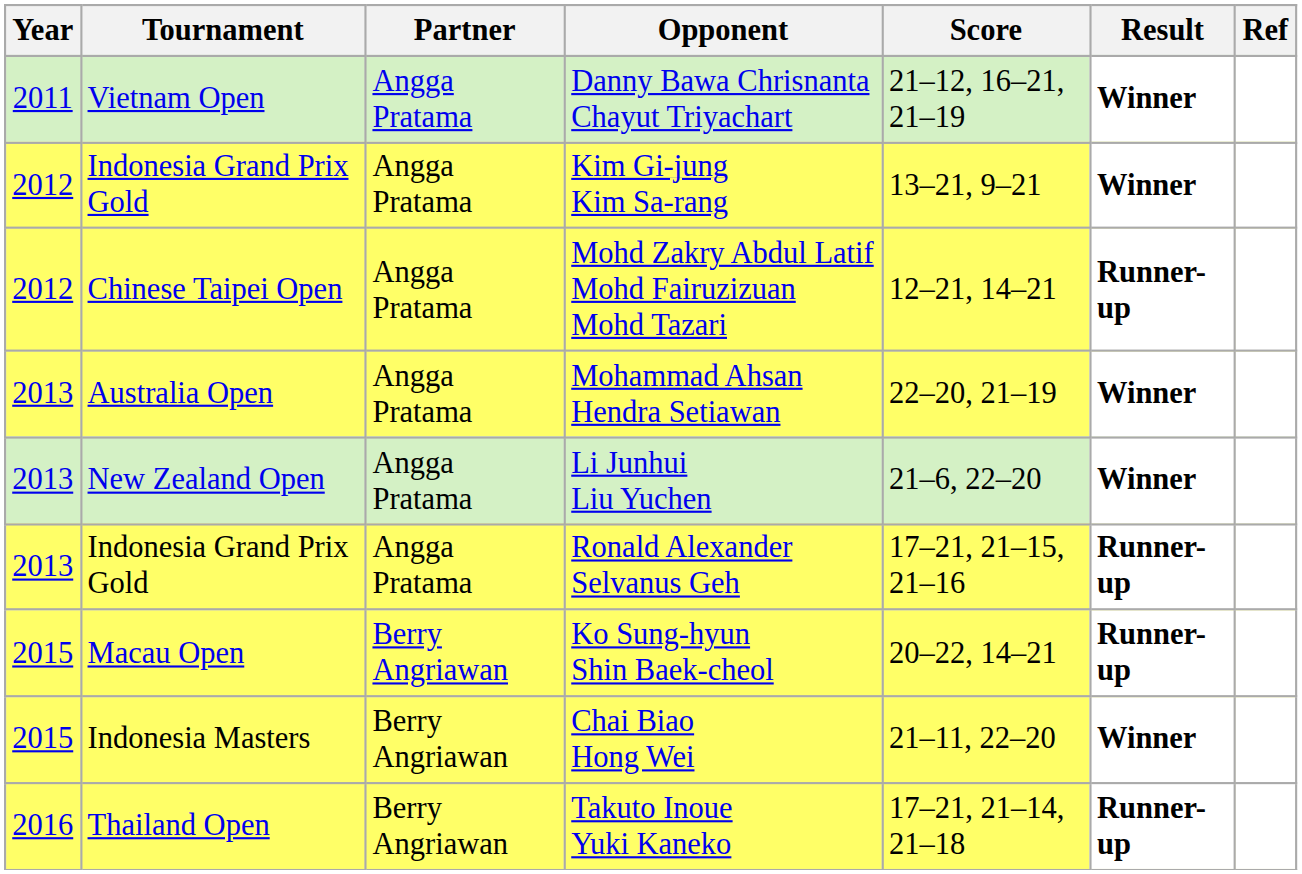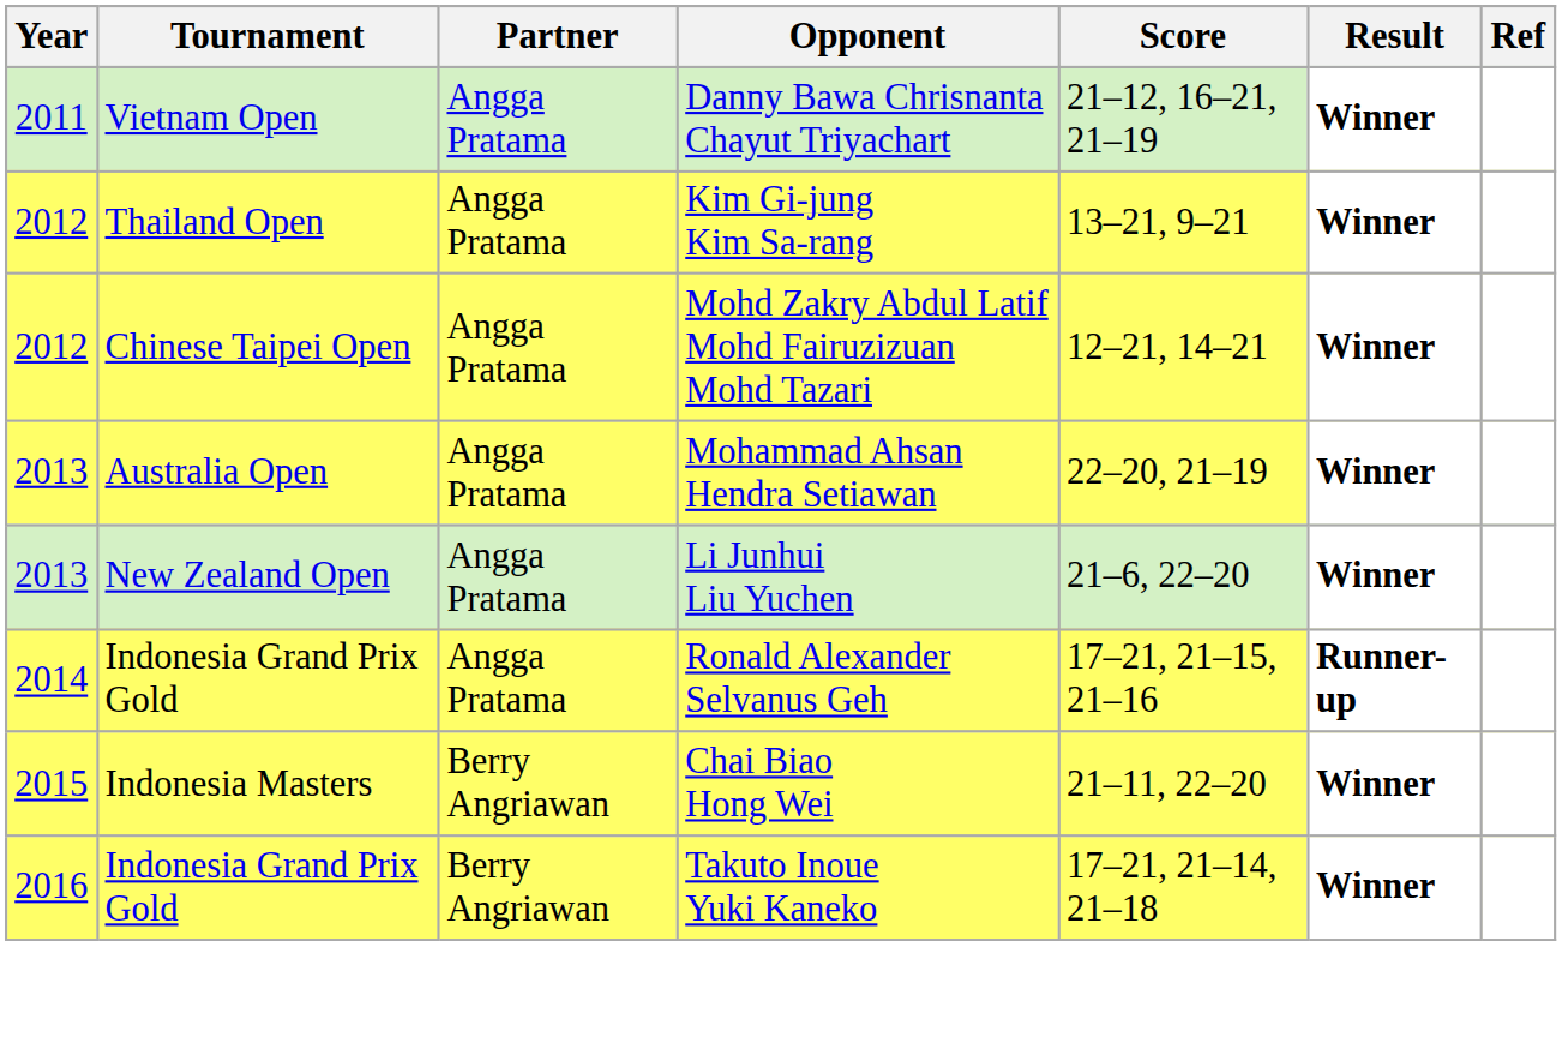Kim Gi-jung Kim Sa-rang | Tournament: Indonesia Grand Prix Gold -> Thailand Open
Mohd Zakry Abdul Latif Mohd Fairuzizuan Mohd Tazari | Result: Runner-up -> Winner
Ronald Alexander Selvanus Geh | Year: 2013 -> 2014
- row: 2015 | Macau Open | Berry Angriawan | Ko Sung-hyun Shin Baek-cheol | 20–22, 14–21 | Runner-up
Takuto Inoue Yuki Kaneko | Tournament: Thailand Open -> Indonesia Grand Prix Gold
Takuto Inoue Yuki Kaneko | Result: Runner-up -> Winner
